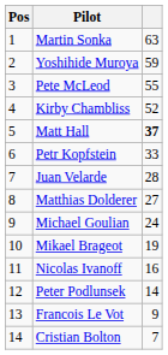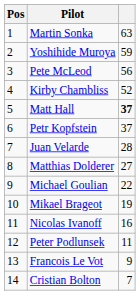Pete McLeod | column 3: 55 -> 56
Petr Kopfstein | column 3: 33 -> 37
Michael Goulian | column 3: 24 -> 22
Peter Podlunsek | column 3: 14 -> 11
